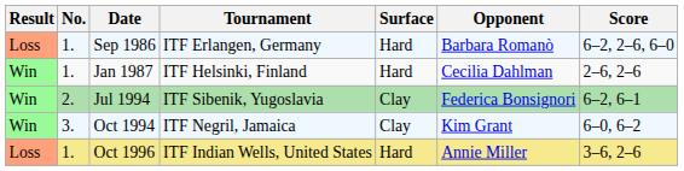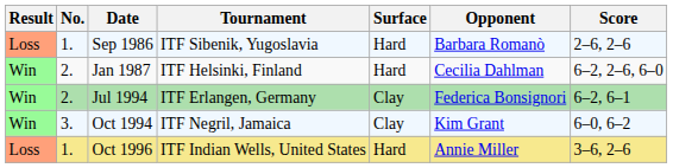Sep 1986 | Tournament: ITF Erlangen, Germany -> ITF Sibenik, Yugoslavia
Sep 1986 | Score: 6–2, 2–6, 6–0 -> 2–6, 2–6
Jan 1987 | No.: 1. -> 2.
Jan 1987 | Score: 2–6, 2–6 -> 6–2, 2–6, 6–0
Jul 1994 | Tournament: ITF Sibenik, Yugoslavia -> ITF Erlangen, Germany
